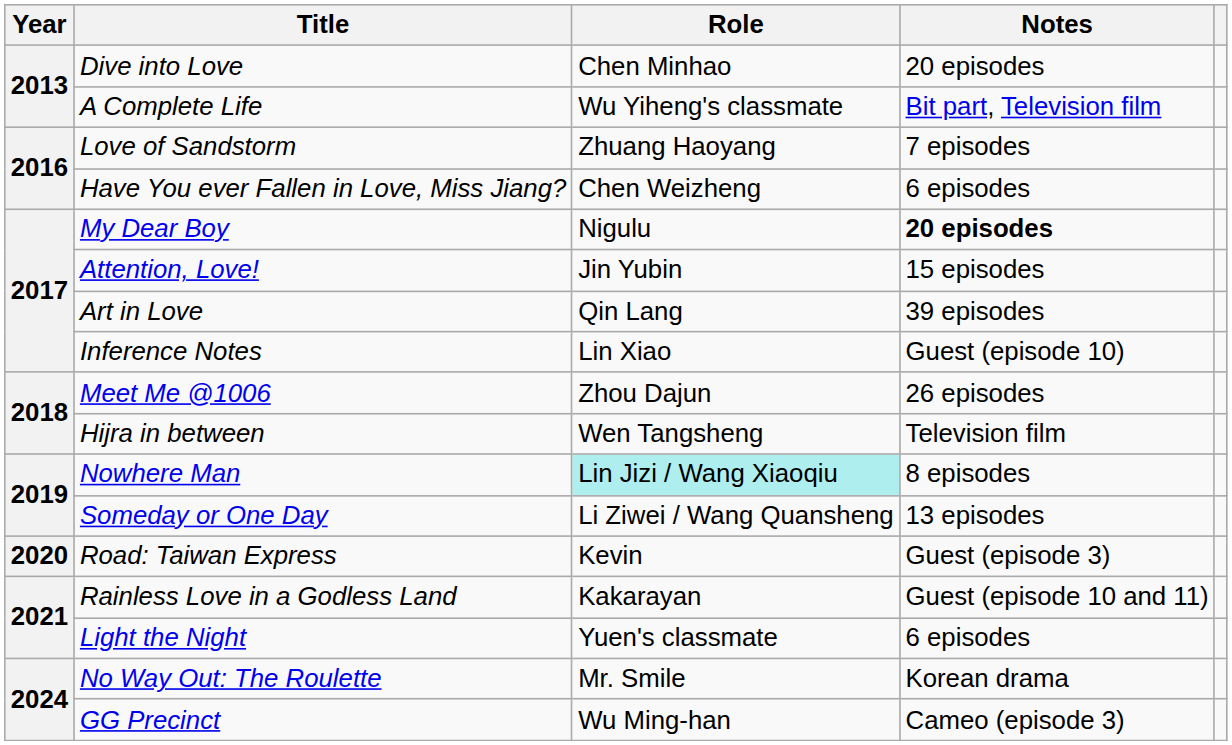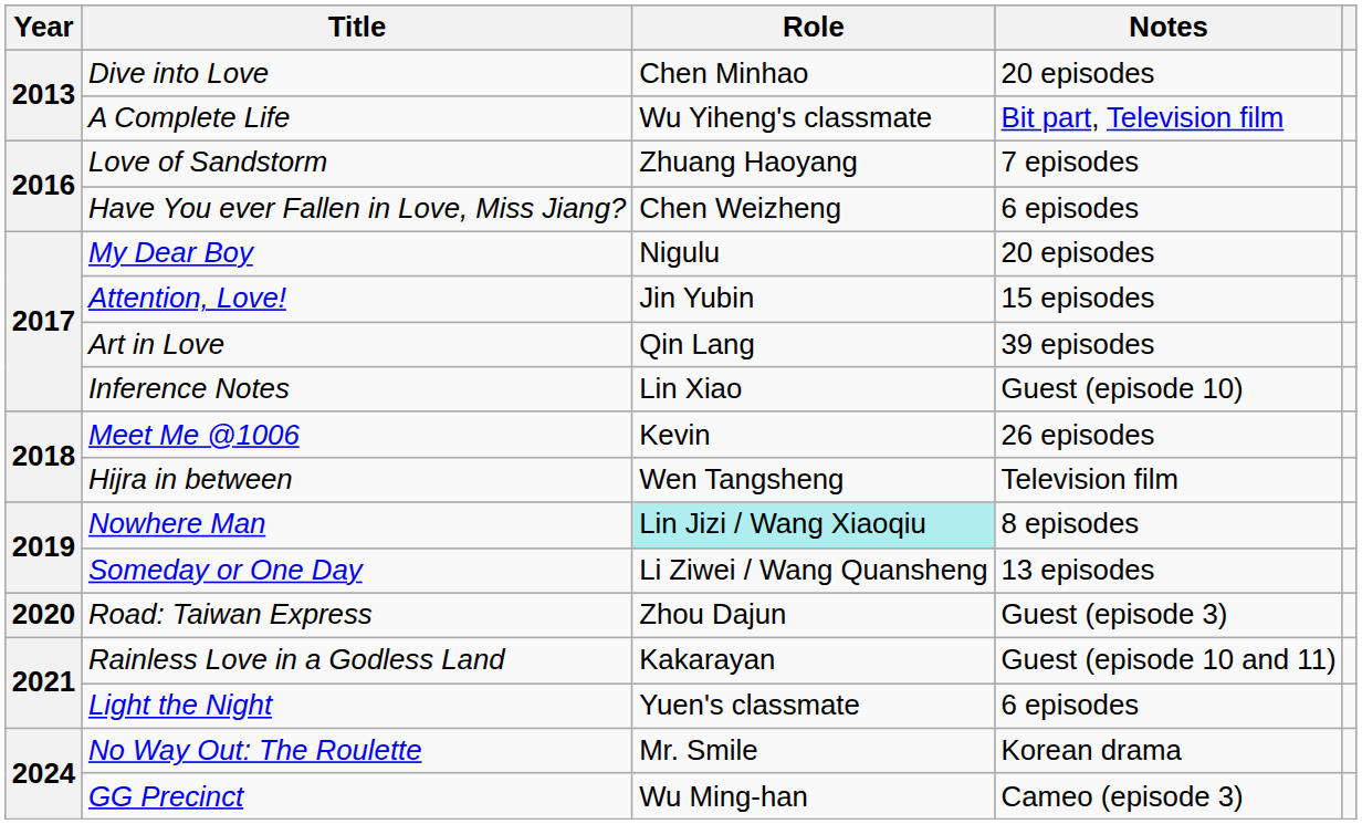My Dear Boy | Notes: bold -> normal
Meet Me @1006 | Role: Zhou Dajun -> Kevin
Road: Taiwan Express | Role: Kevin -> Zhou Dajun
